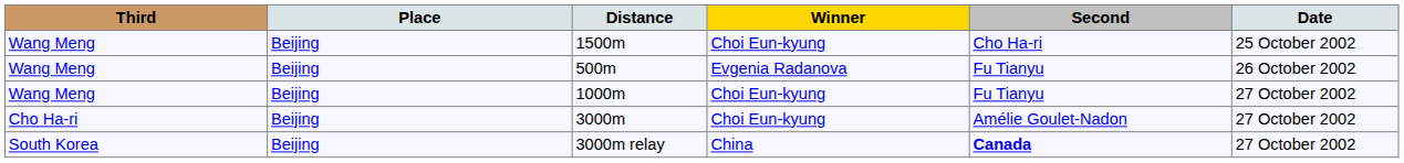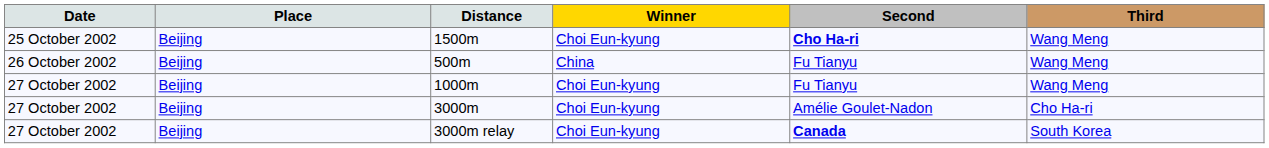columns swapped: Date <-> Third
1500m | Second: normal -> bold
500m | Winner: Evgenia Radanova -> China
3000m relay | Winner: China -> Choi Eun-kyung
